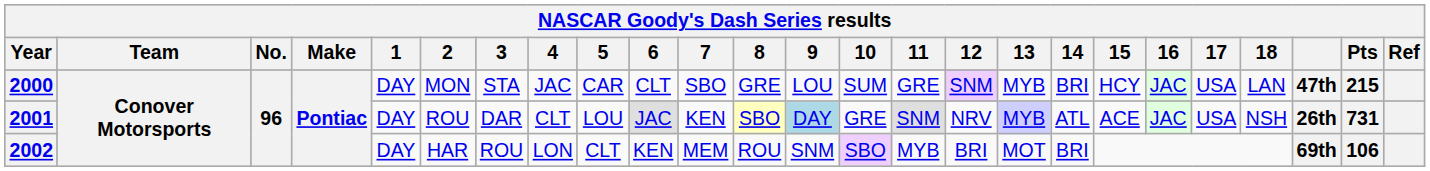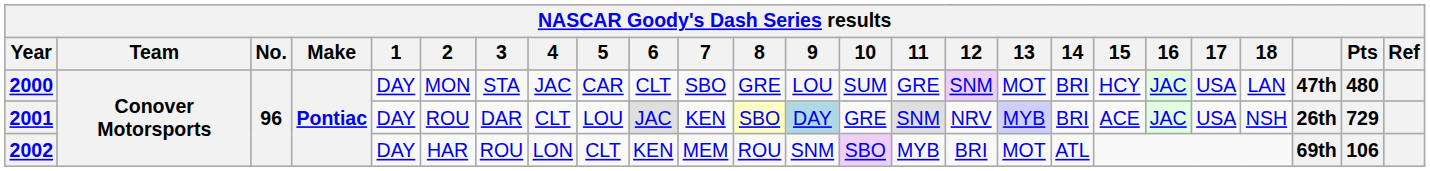2000 | 13: MYB -> MOT
2000 | Pts: 215 -> 480
2001 | 14: ATL -> BRI
2001 | Pts: 731 -> 729
2002 | 14: BRI -> ATL
